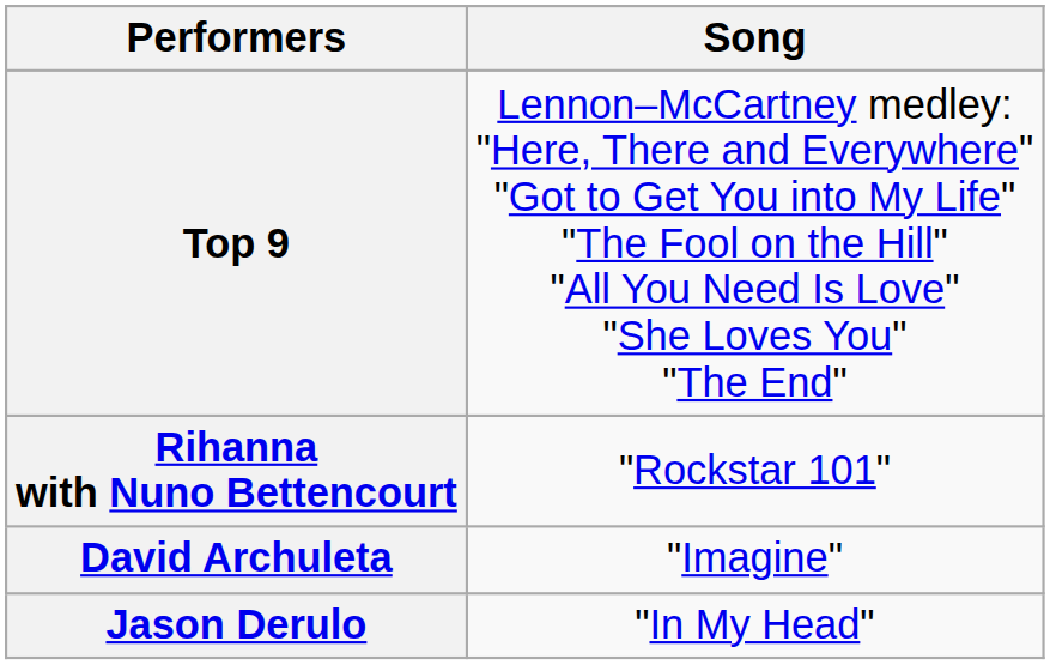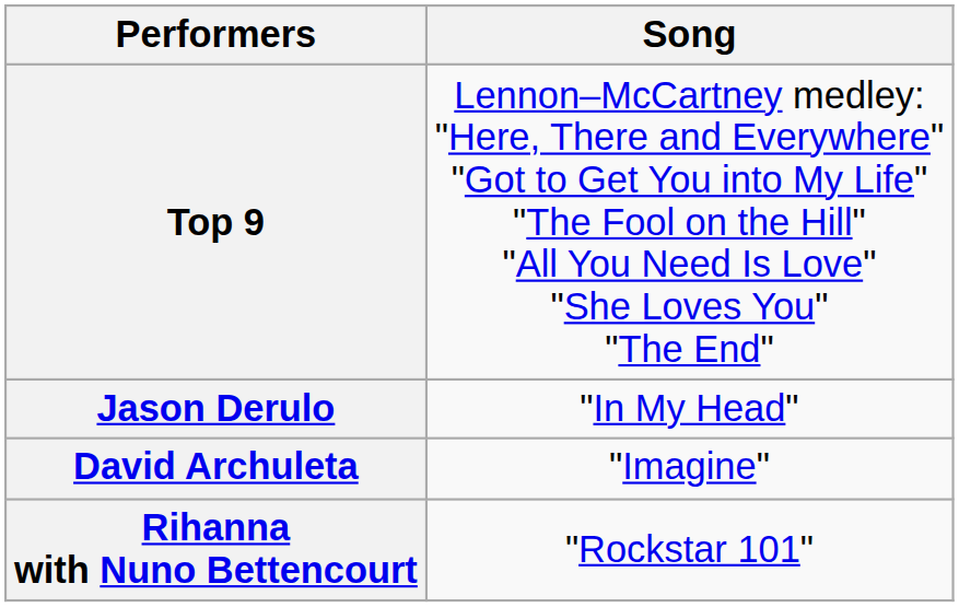rows swapped: Jason Derulo <-> Rihanna with Nuno Bettencourt
